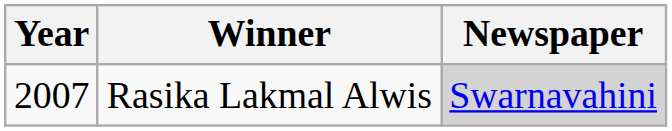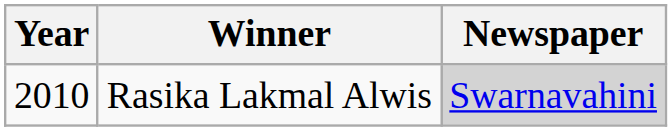Rasika Lakmal Alwis | Year: 2007 -> 2010
